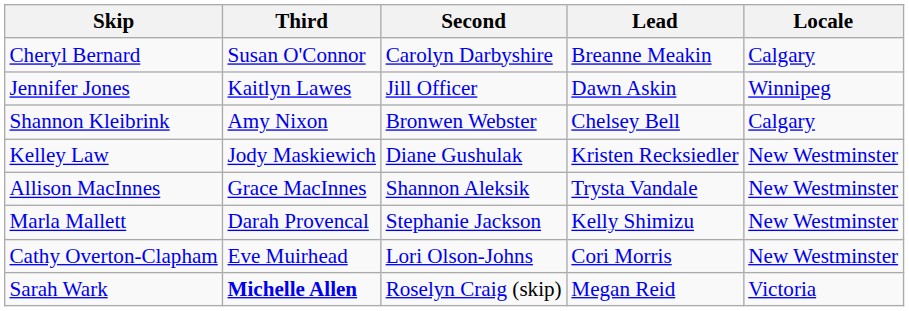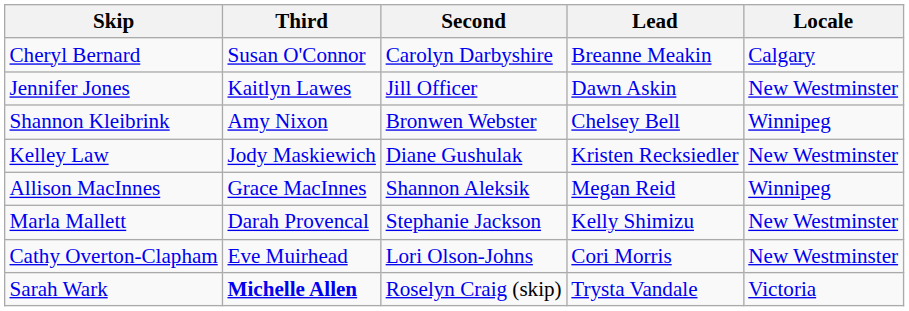Jennifer Jones | Locale: Winnipeg -> New Westminster
Shannon Kleibrink | Locale: Calgary -> Winnipeg
Allison MacInnes | Lead: Trysta Vandale -> Megan Reid
Allison MacInnes | Locale: New Westminster -> Winnipeg
Sarah Wark | Lead: Megan Reid -> Trysta Vandale
